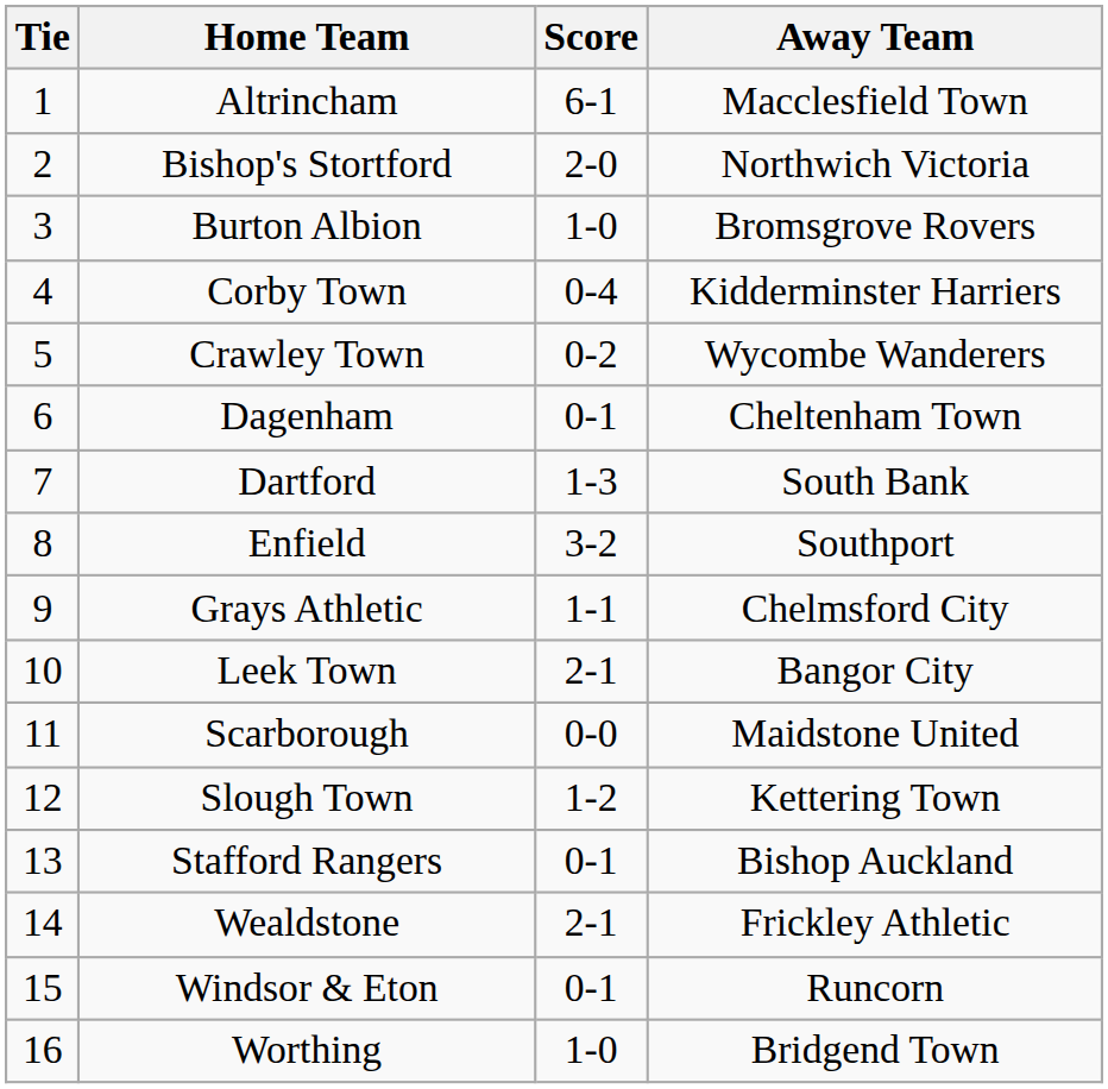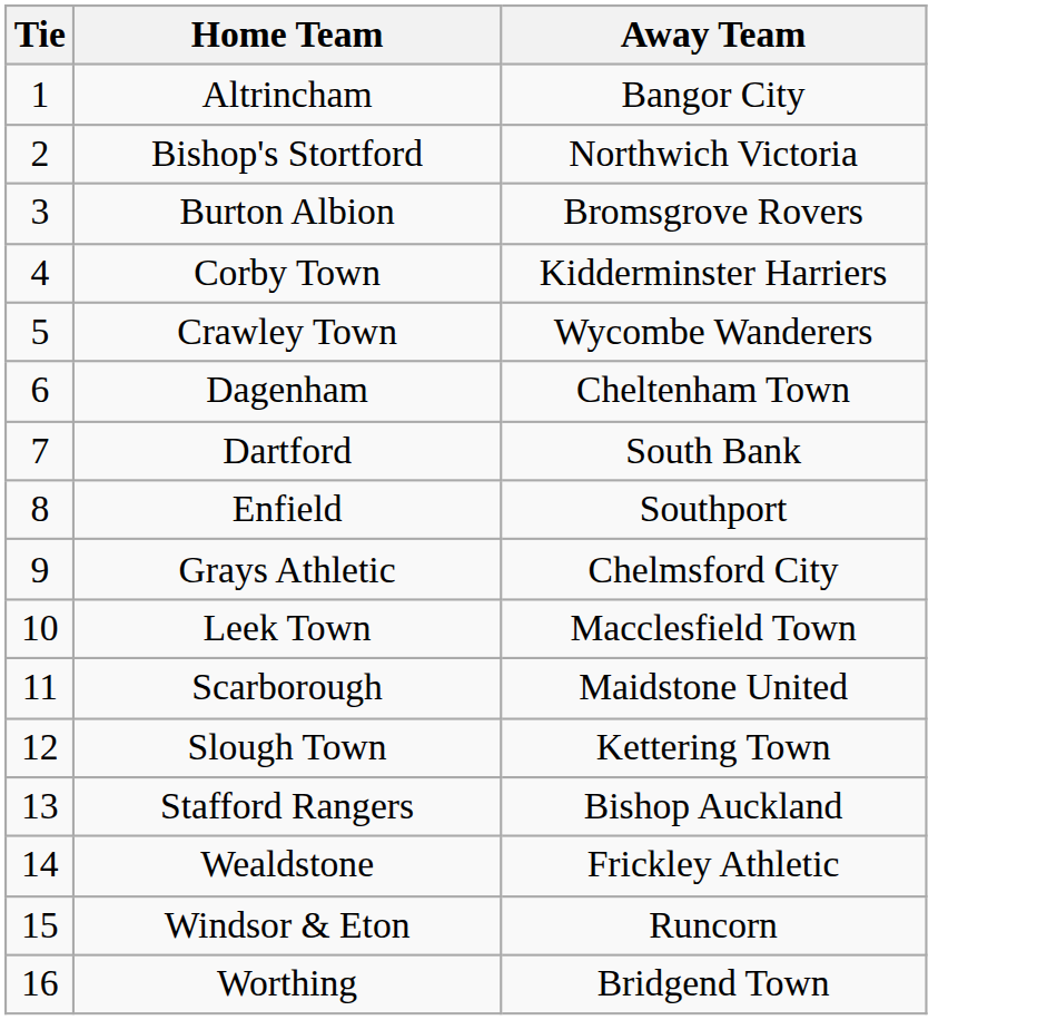- column: Score | 6-1 | 2-0 | 1-0 | 0-4 | 0-2 | 0-1 | 1-3 | 3-2 | 1-1 | 2-1 | 0-0 | 1-2 | 0-1 | 2-1 | 0-1 | 1-0
Altrincham | Away Team: Macclesfield Town -> Bangor City
Leek Town | Away Team: Bangor City -> Macclesfield Town
